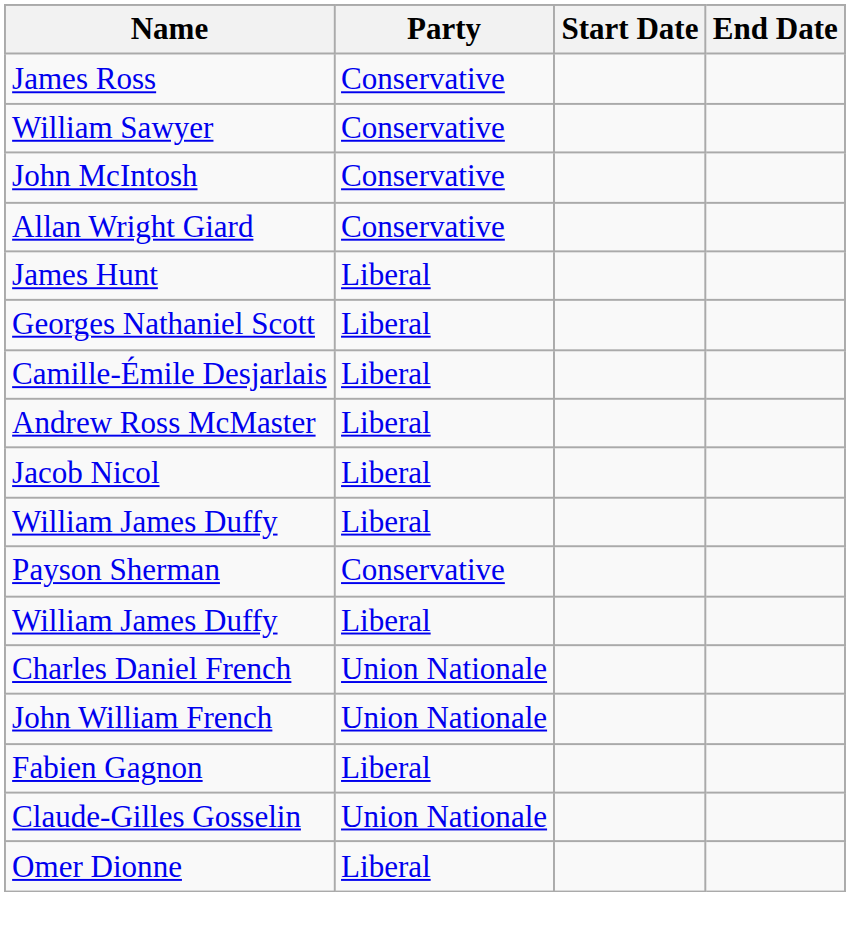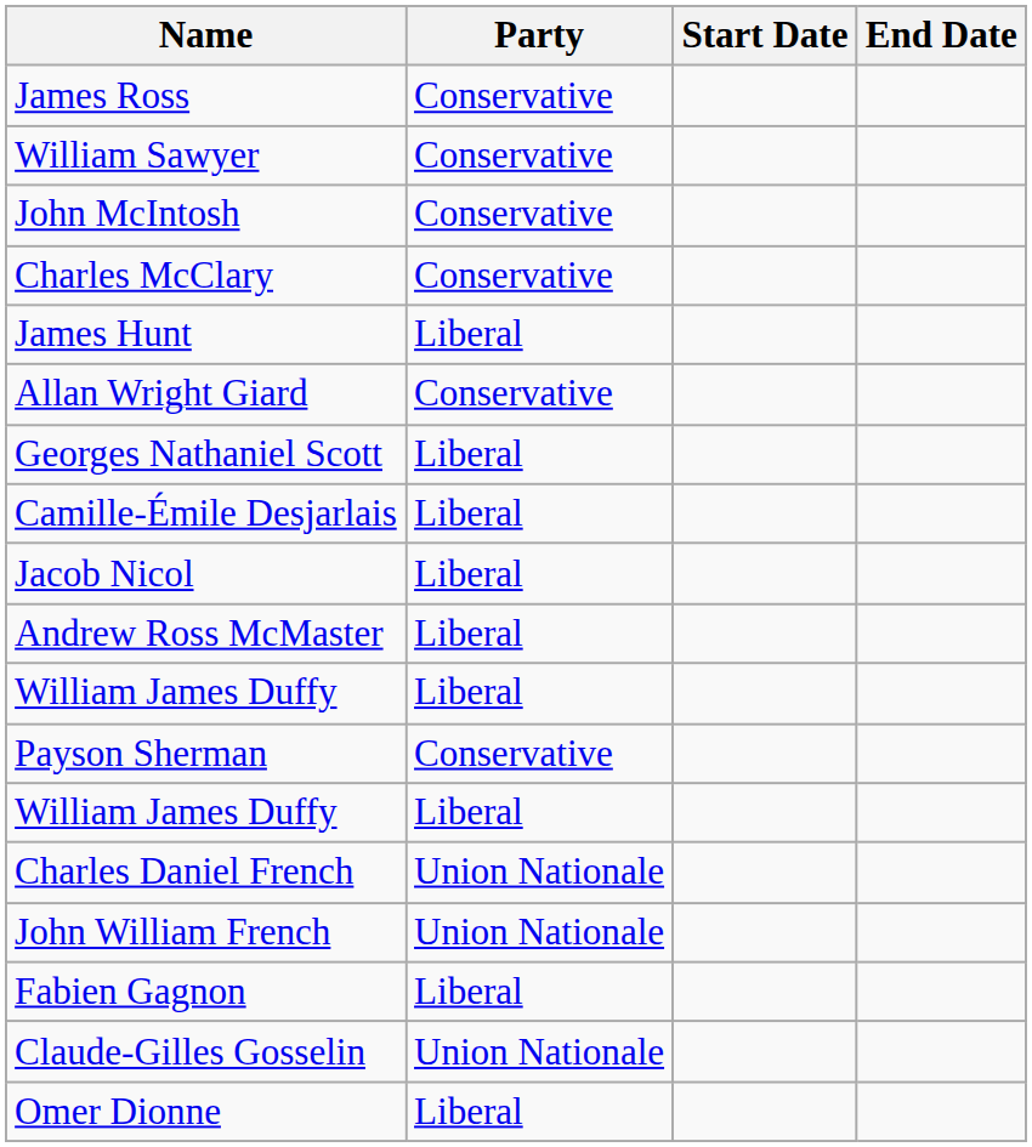+ row: Charles McClary | Conservative
rows swapped: James Hunt <-> Allan Wright Giard
rows swapped: Jacob Nicol <-> Andrew Ross McMaster
